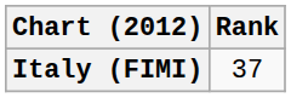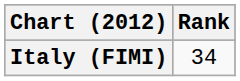Italy (FIMI) | Rank: 37 -> 34
